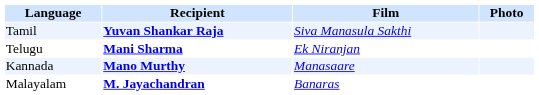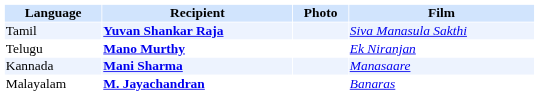columns swapped: Film <-> Photo
Telugu | Recipient: Mani Sharma -> Mano Murthy
Kannada | Recipient: Mano Murthy -> Mani Sharma
